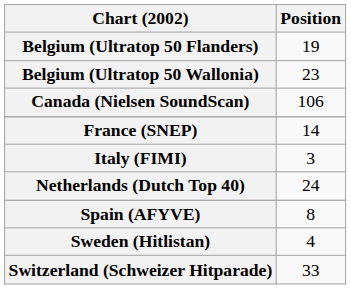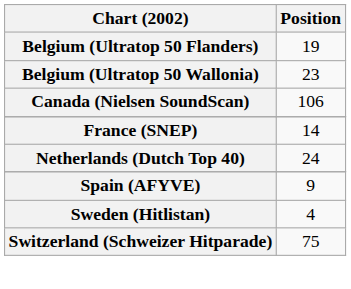- row: Italy (FIMI) | 3
Spain (AFYVE) | Position: 8 -> 9
Switzerland (Schweizer Hitparade) | Position: 33 -> 75
